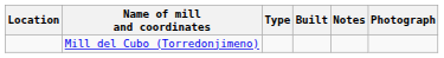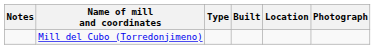columns swapped: Location <-> Notes
